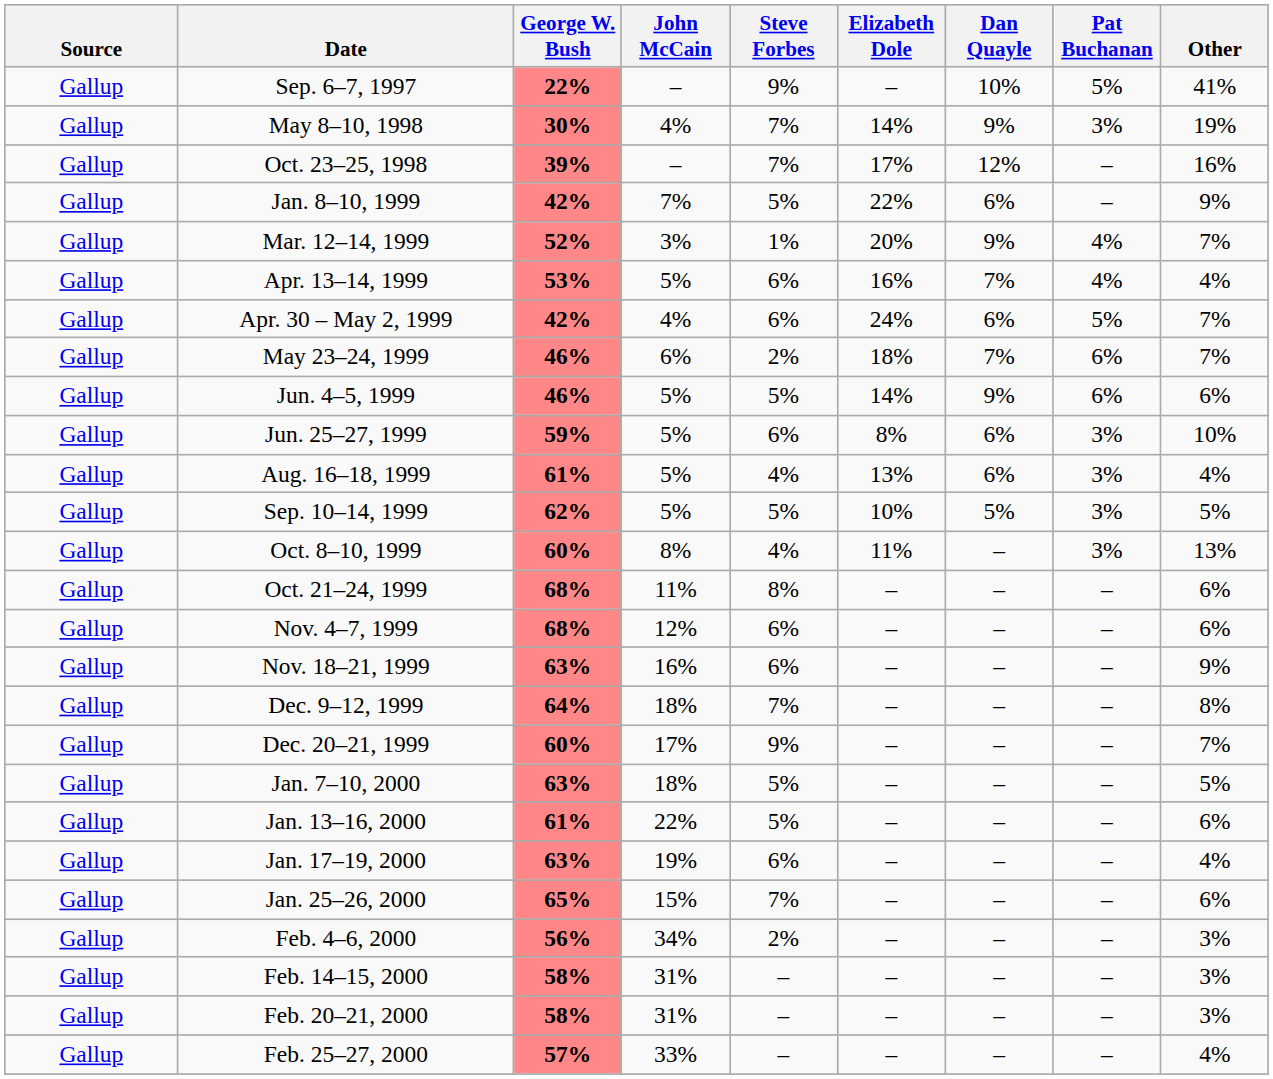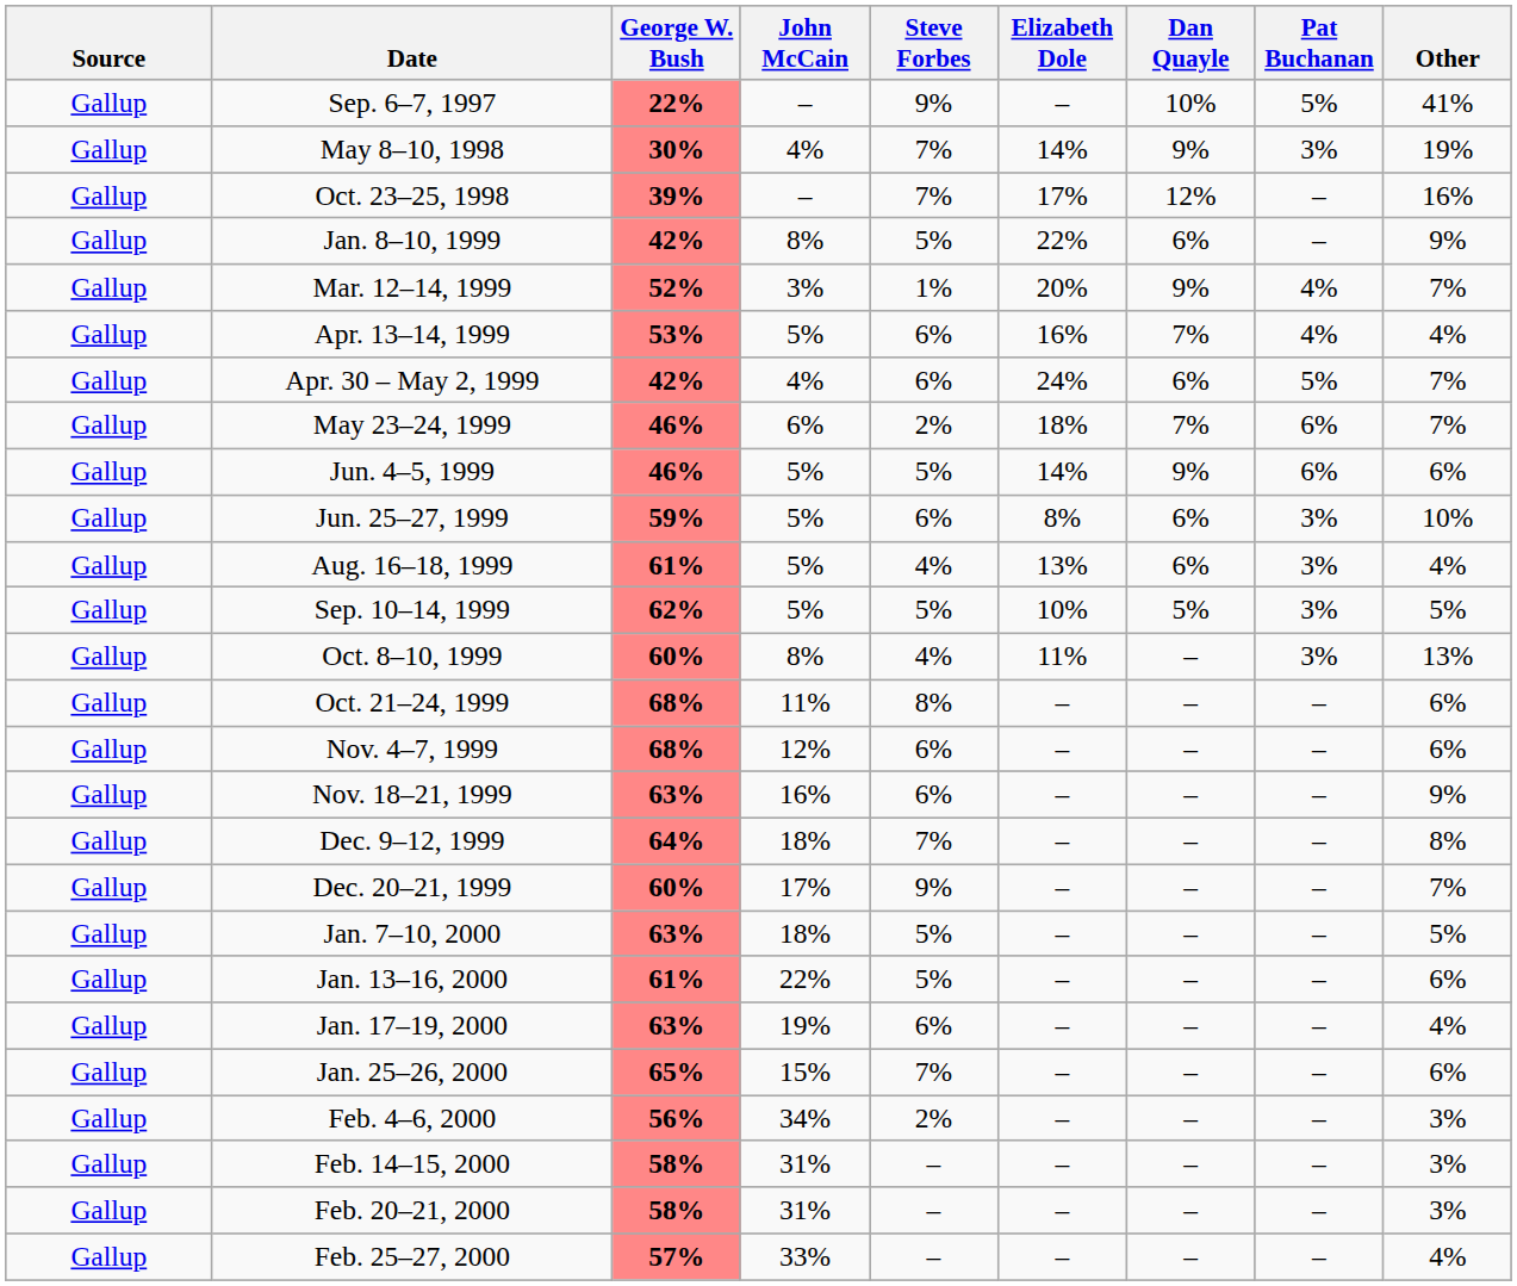Jan. 8–10, 1999 | John McCain: 7% -> 8%
